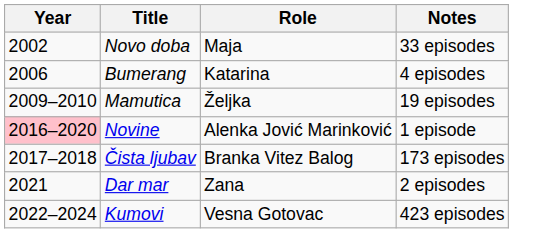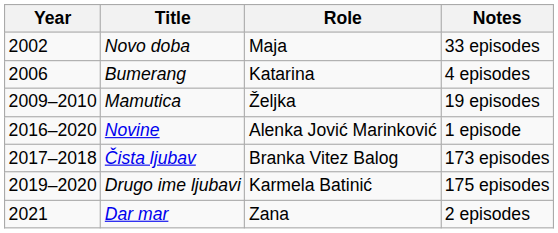Novine | Year: pink background -> no background
+ row: 2019–2020 | Drugo ime ljubavi | Karmela Batinić | 175 episodes
- row: 2022–2024 | Kumovi | Vesna Gotovac | 423 episodes
